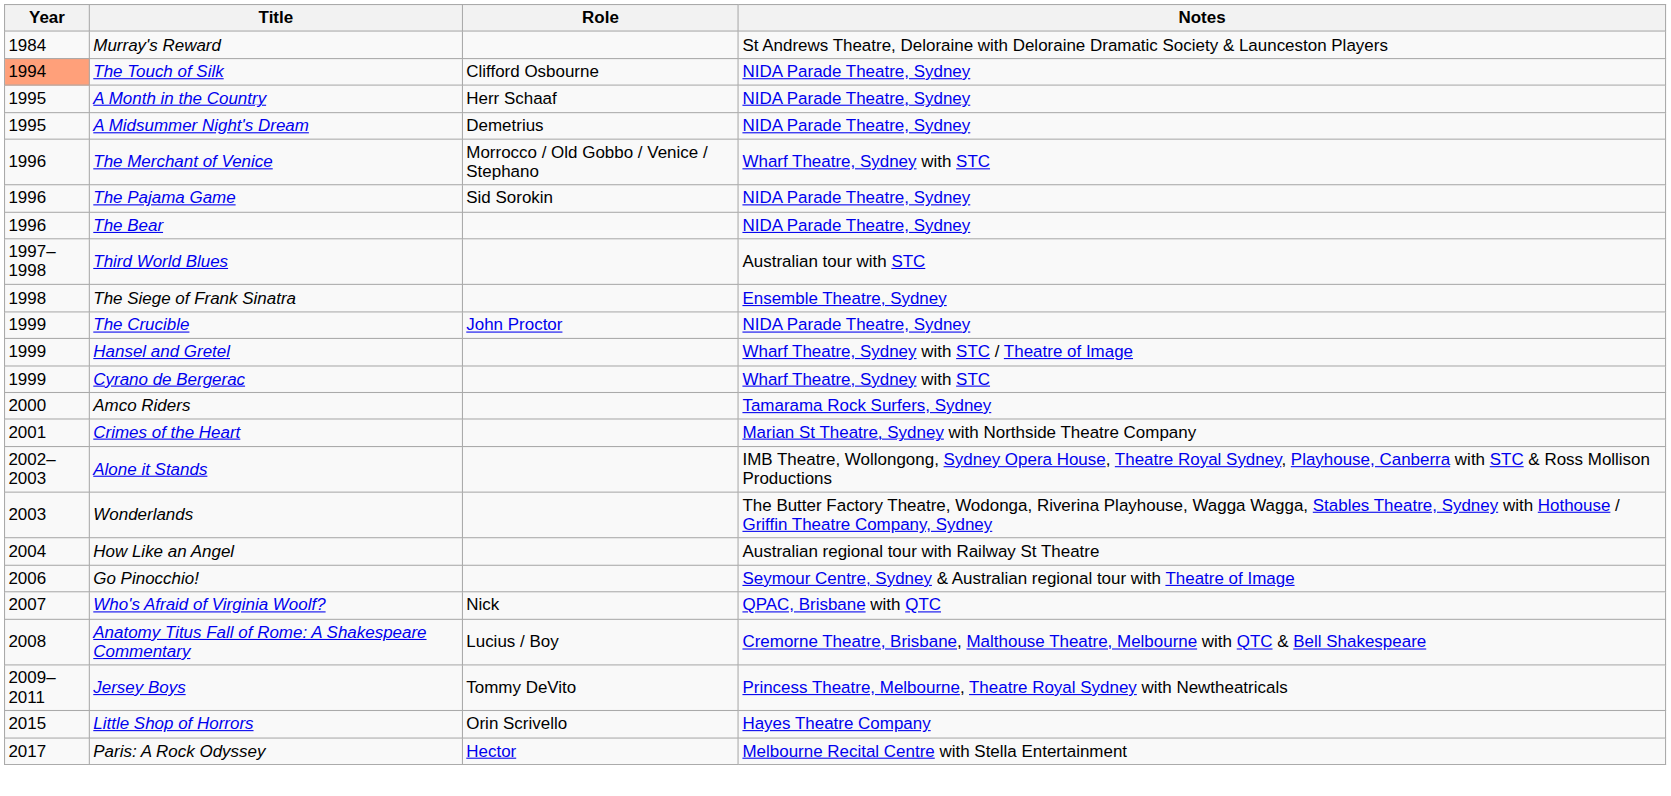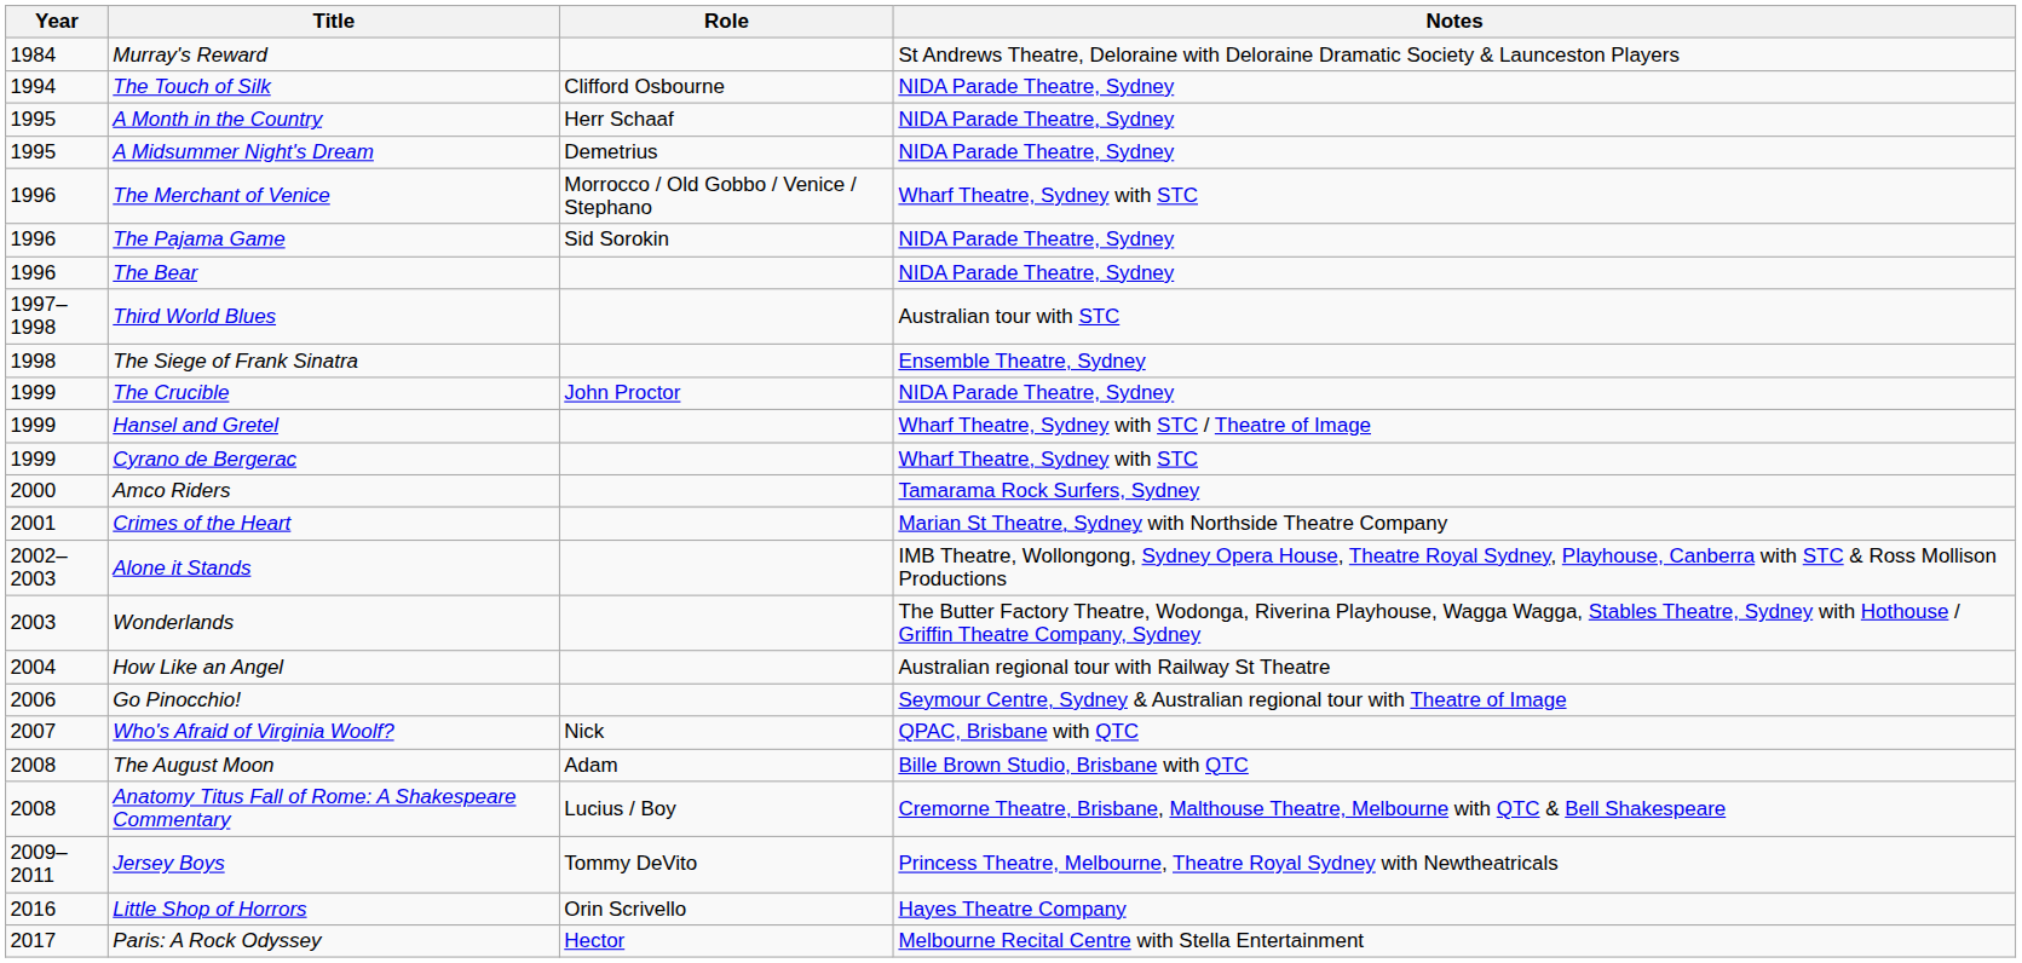The Touch of Silk | Year: lightsalmon background -> no background
+ row: 2008 | The August Moon | Adam | Bille Brown Studio, Brisbane with QTC
Little Shop of Horrors | Year: 2015 -> 2016
